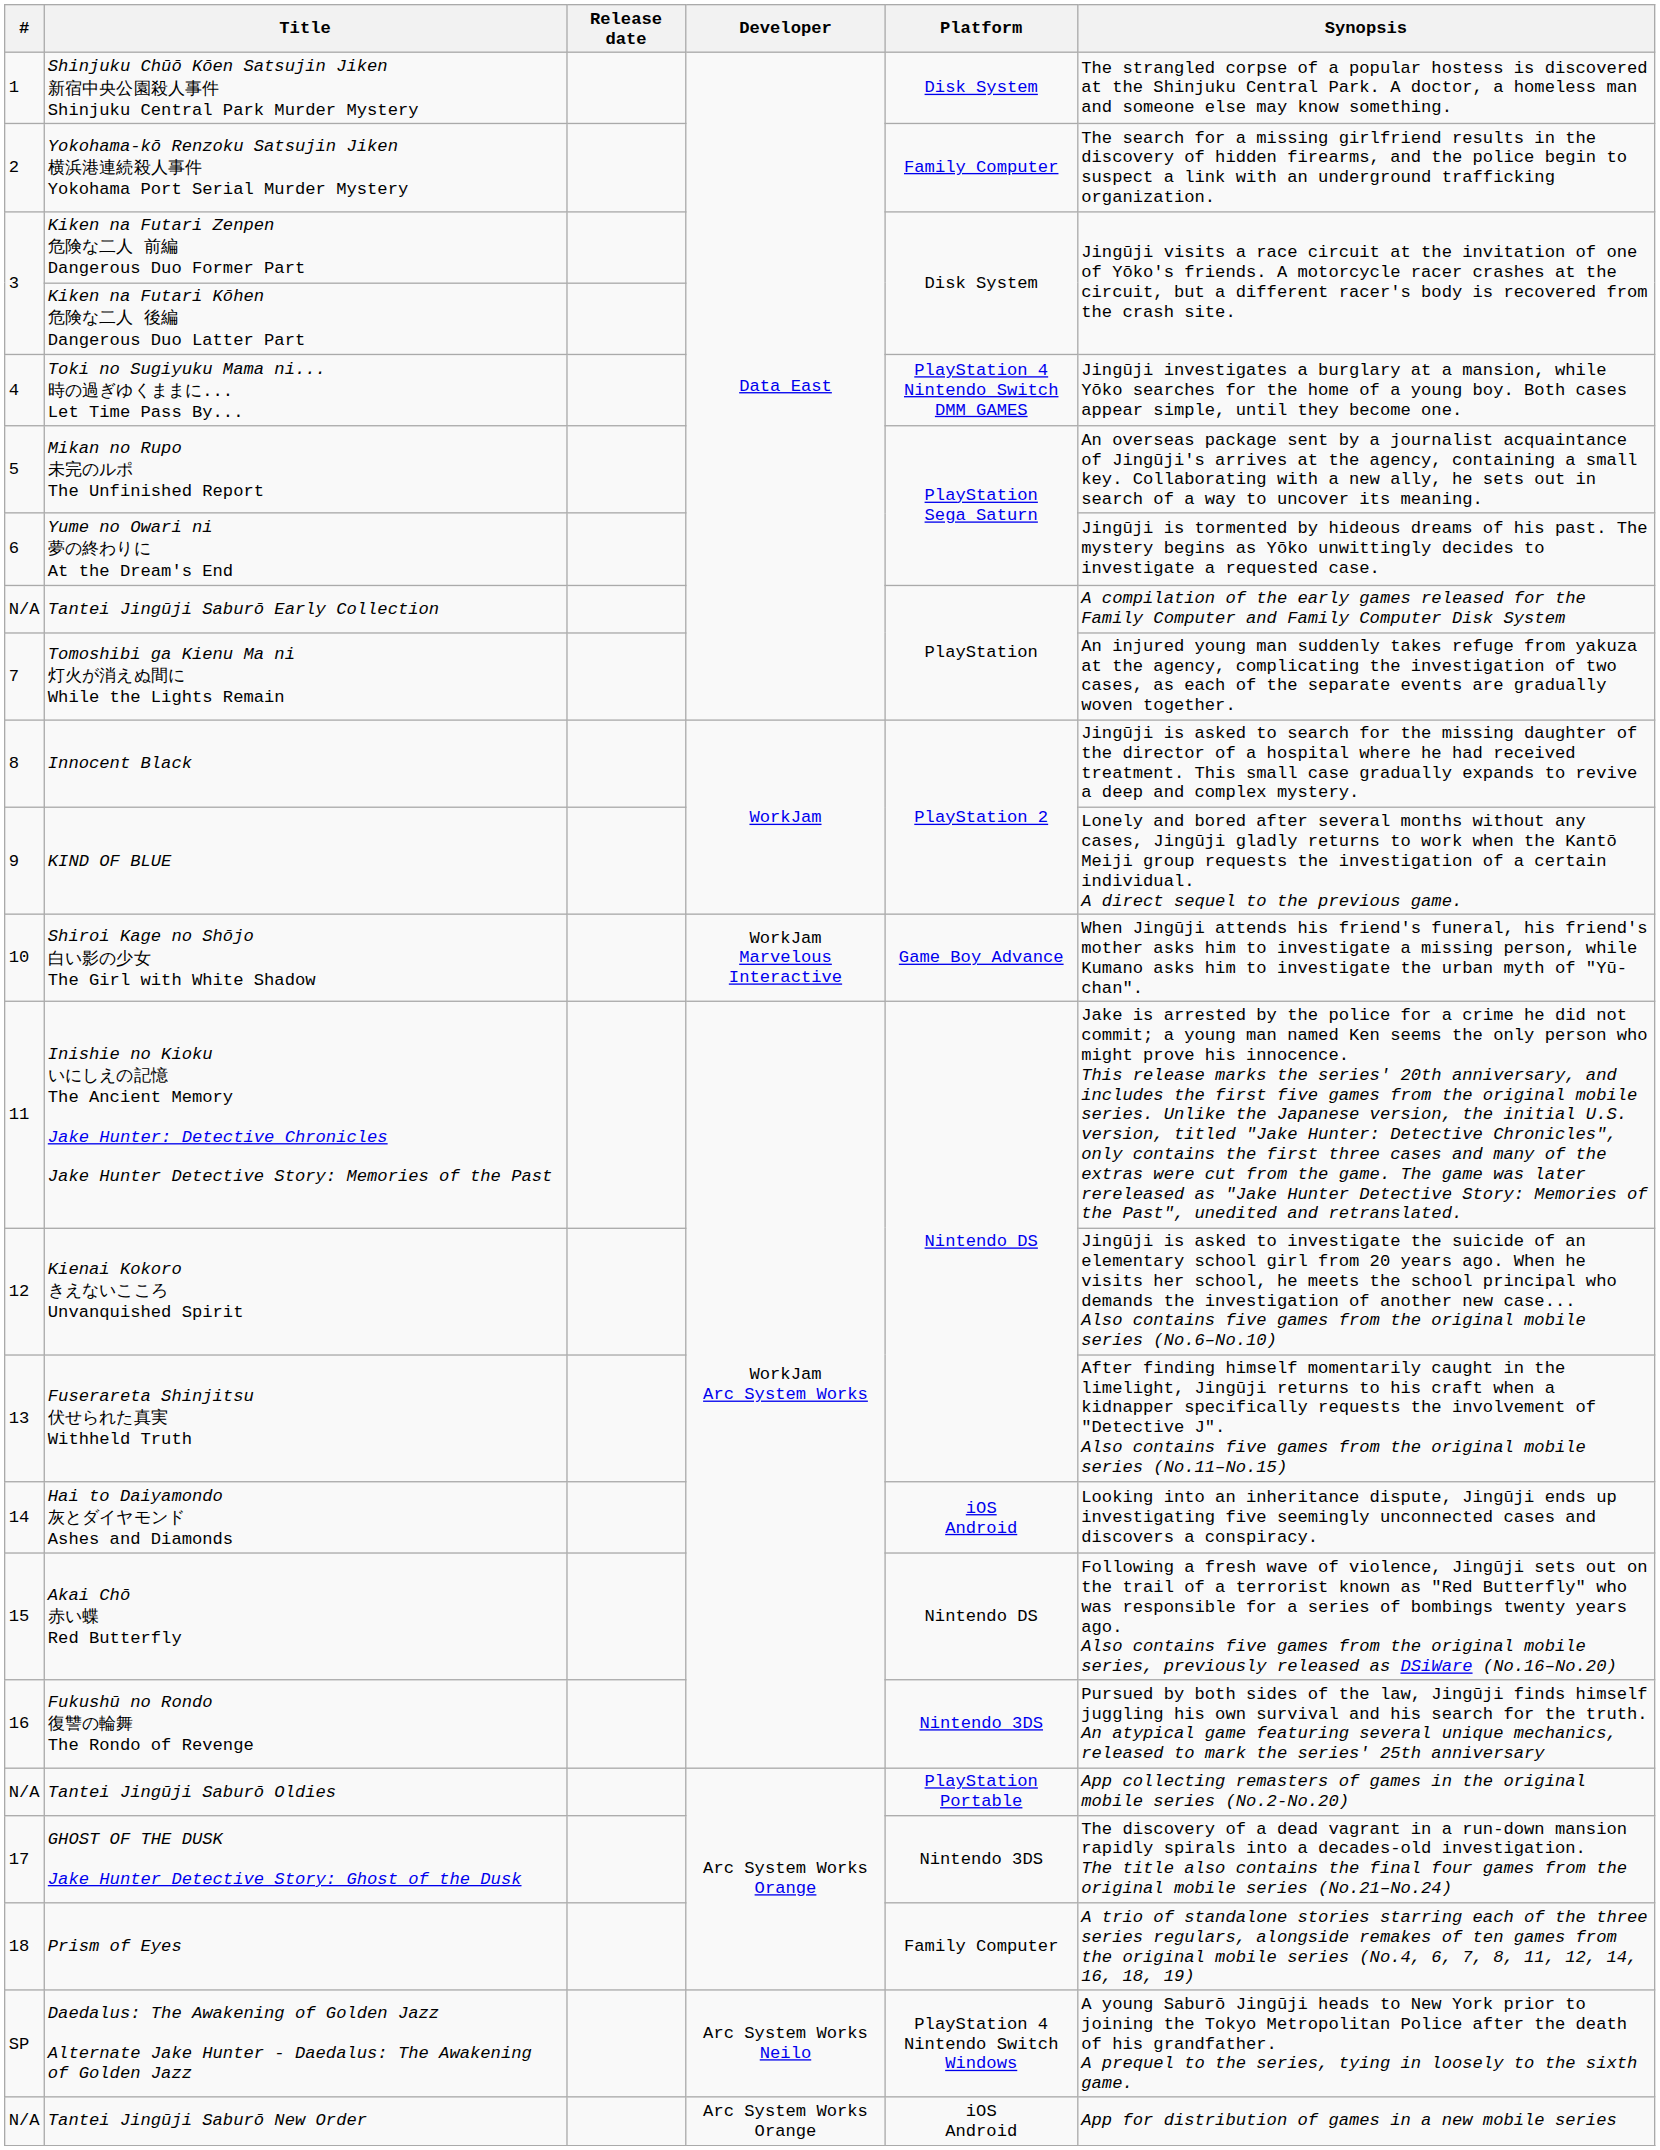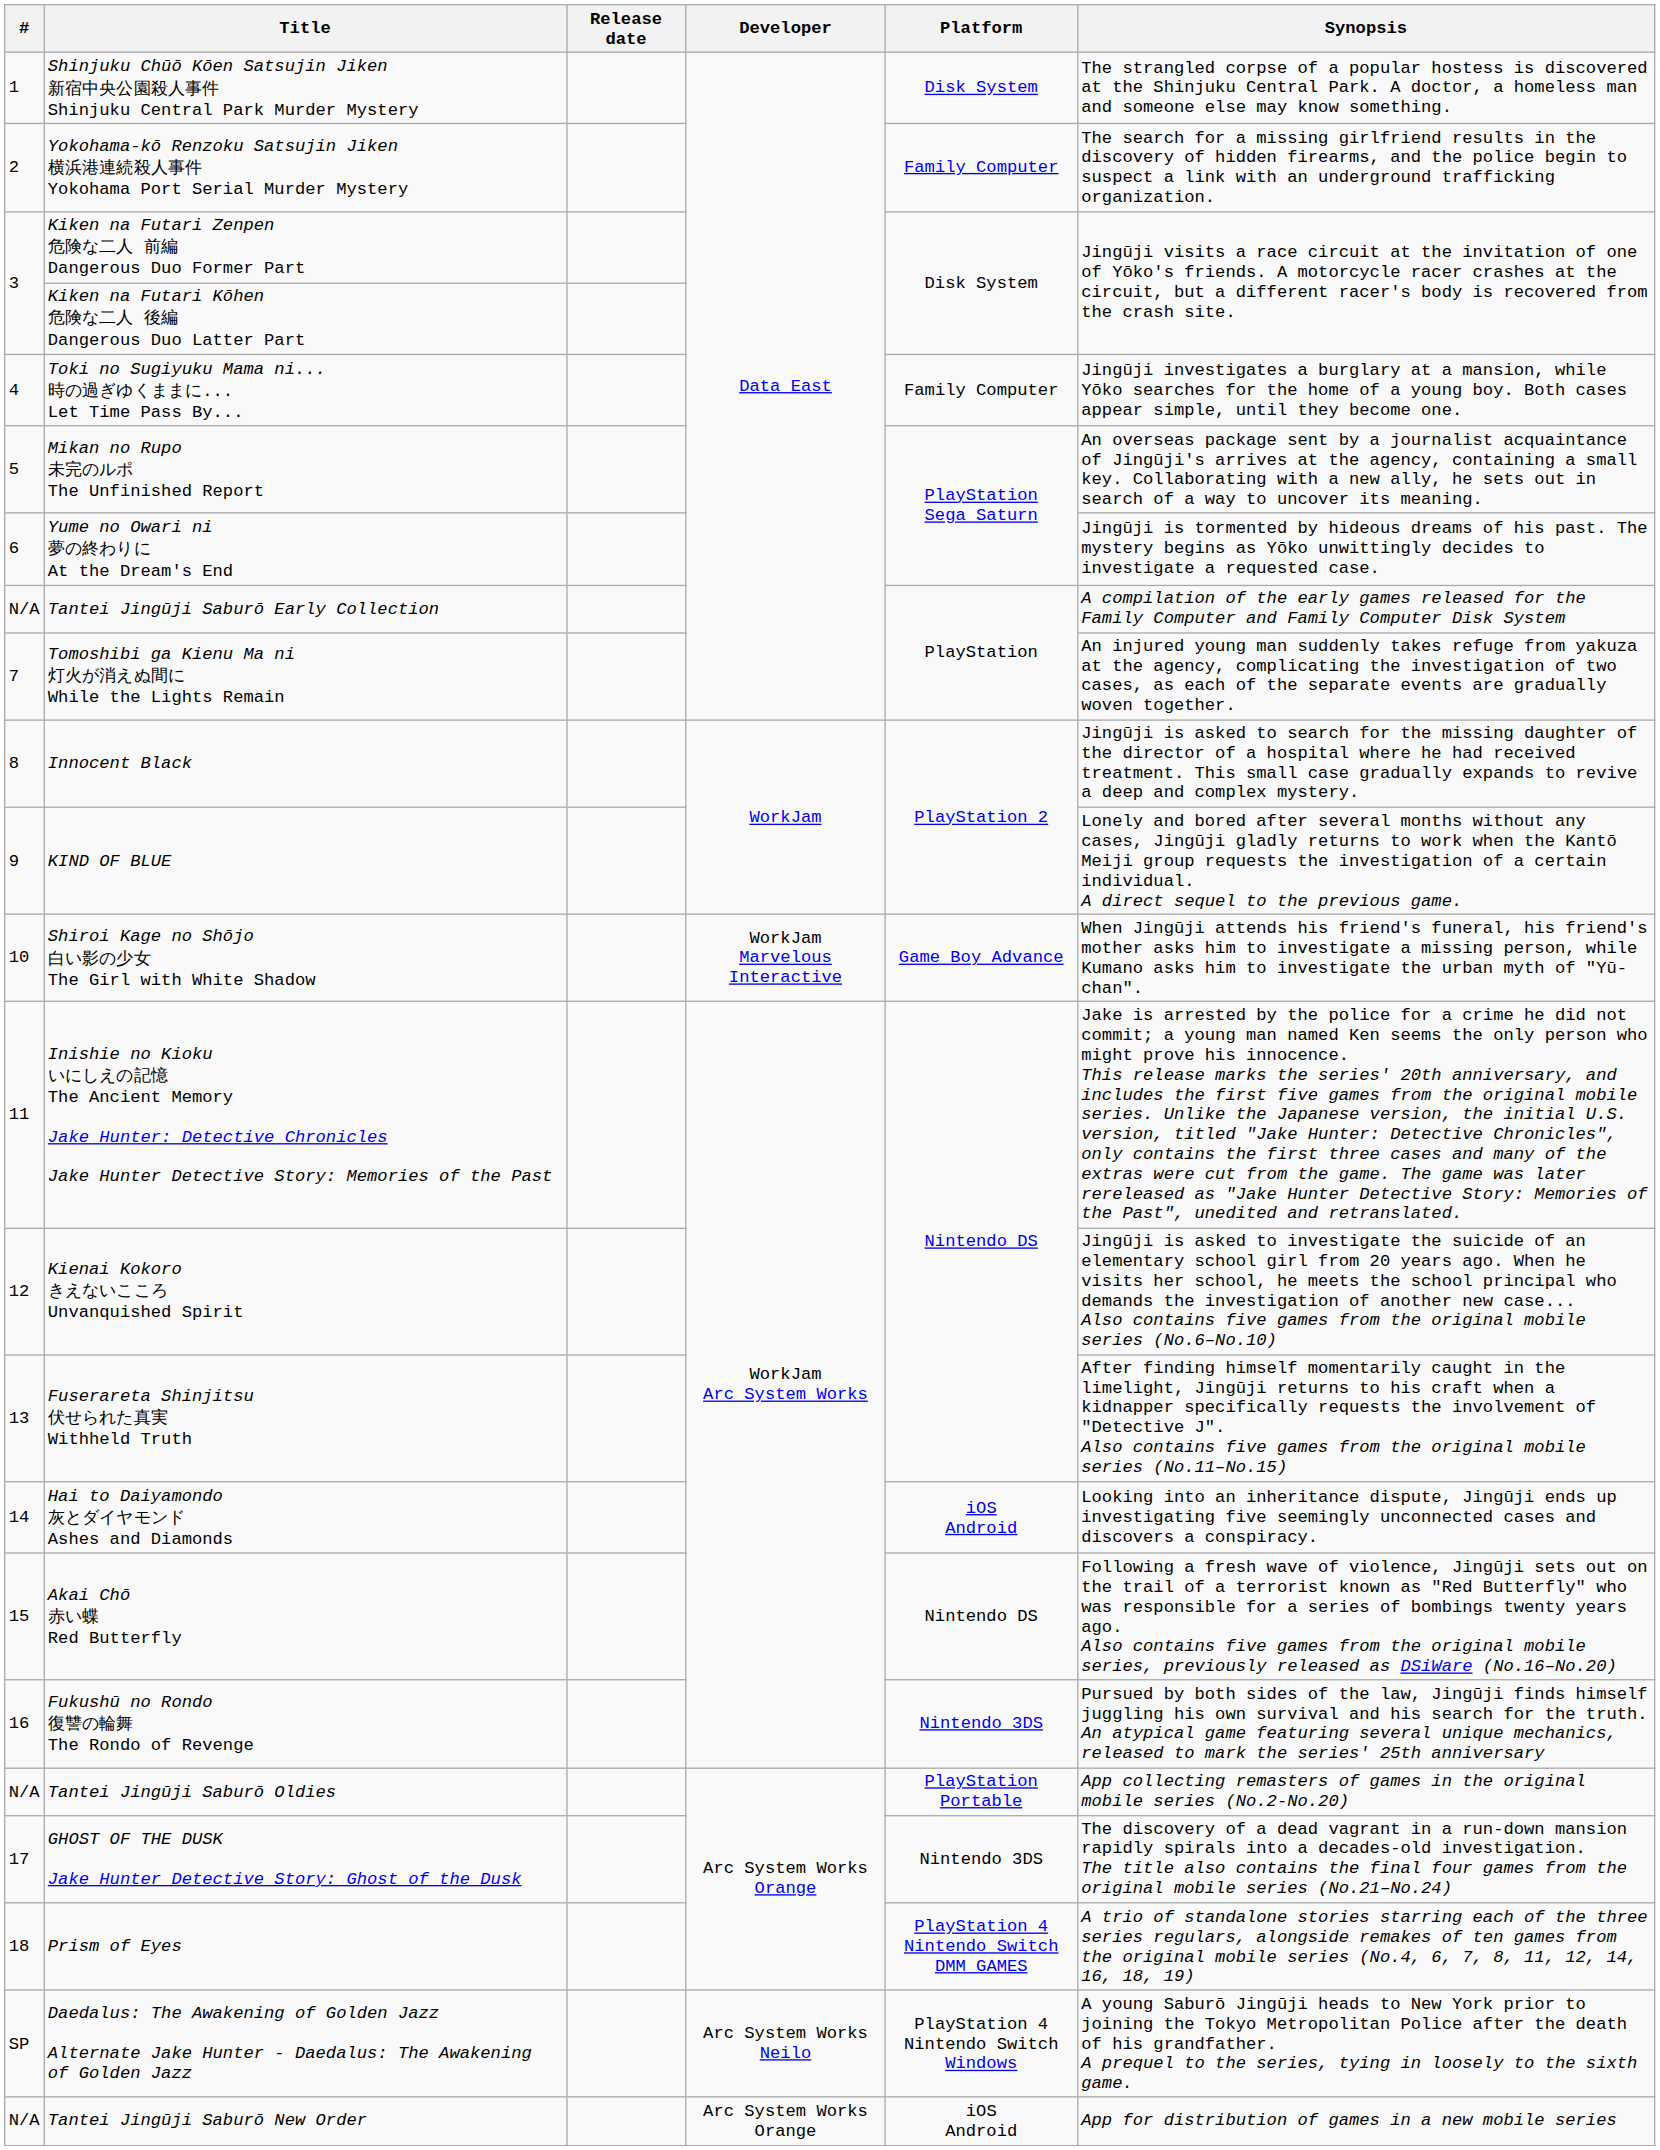Toki no Sugiyuku Mama ni... 時の過ぎゆくままに... Let Time Pass By... | Platform: PlayStation 4 Nintendo Switch DMM GAMES -> Family Computer
Prism of Eyes | Platform: Family Computer -> PlayStation 4 Nintendo Switch DMM GAMES
